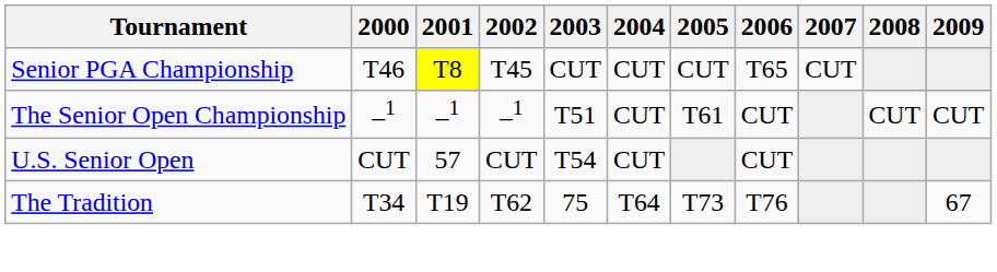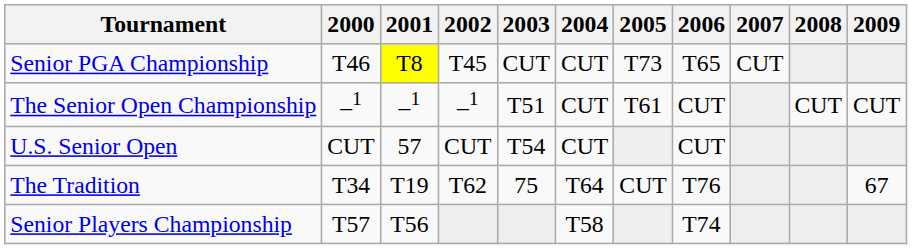Senior PGA Championship | 2005: CUT -> T73
The Tradition | 2005: T73 -> CUT
+ row: Senior Players Championship | T57 | T56 | T58 | T74
